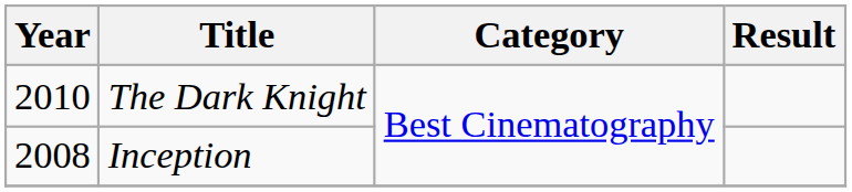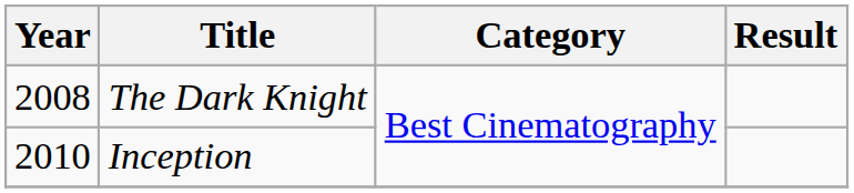The Dark Knight | Year: 2010 -> 2008
Inception | Year: 2008 -> 2010
